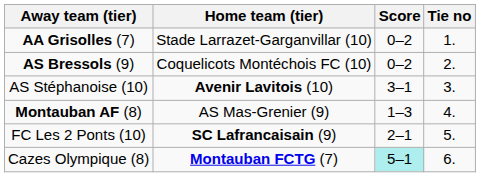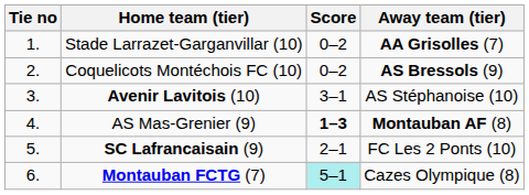columns swapped: Tie no <-> Away team (tier)
AS Mas-Grenier (9) | Score: normal -> bold
